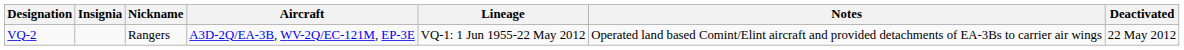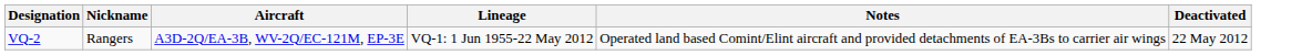- column: Insignia
